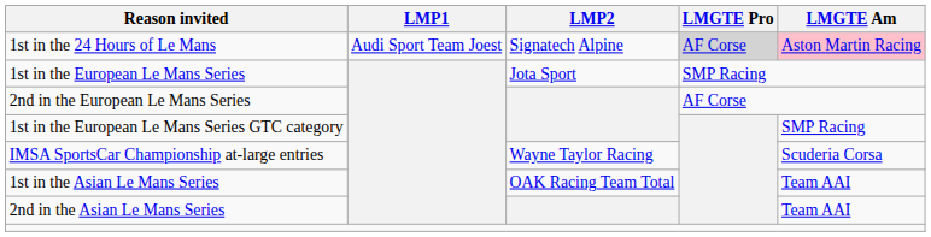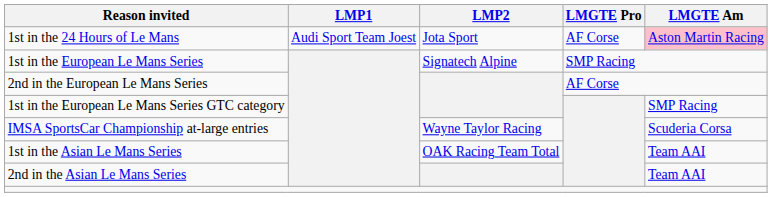1st in the 24 Hours of Le Mans | LMP2: Signatech Alpine -> Jota Sport
1st in the 24 Hours of Le Mans | LMGTE Pro: lightgrey background -> no background
1st in the European Le Mans Series | LMP2: Jota Sport -> Signatech Alpine
